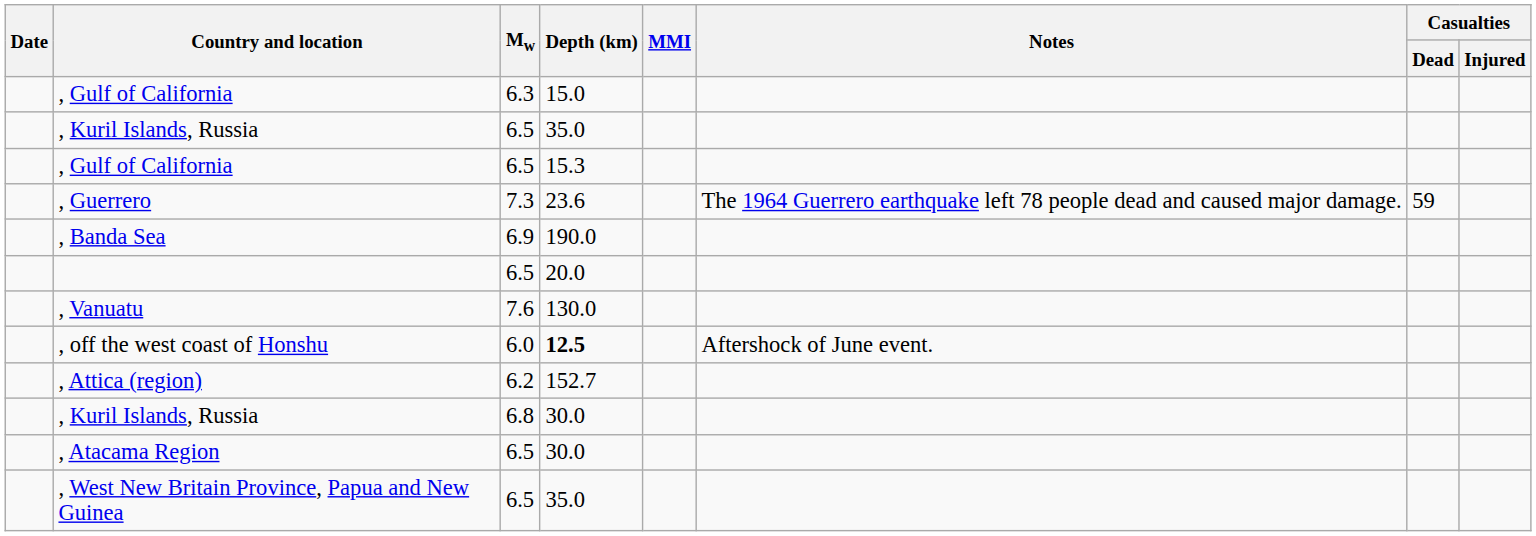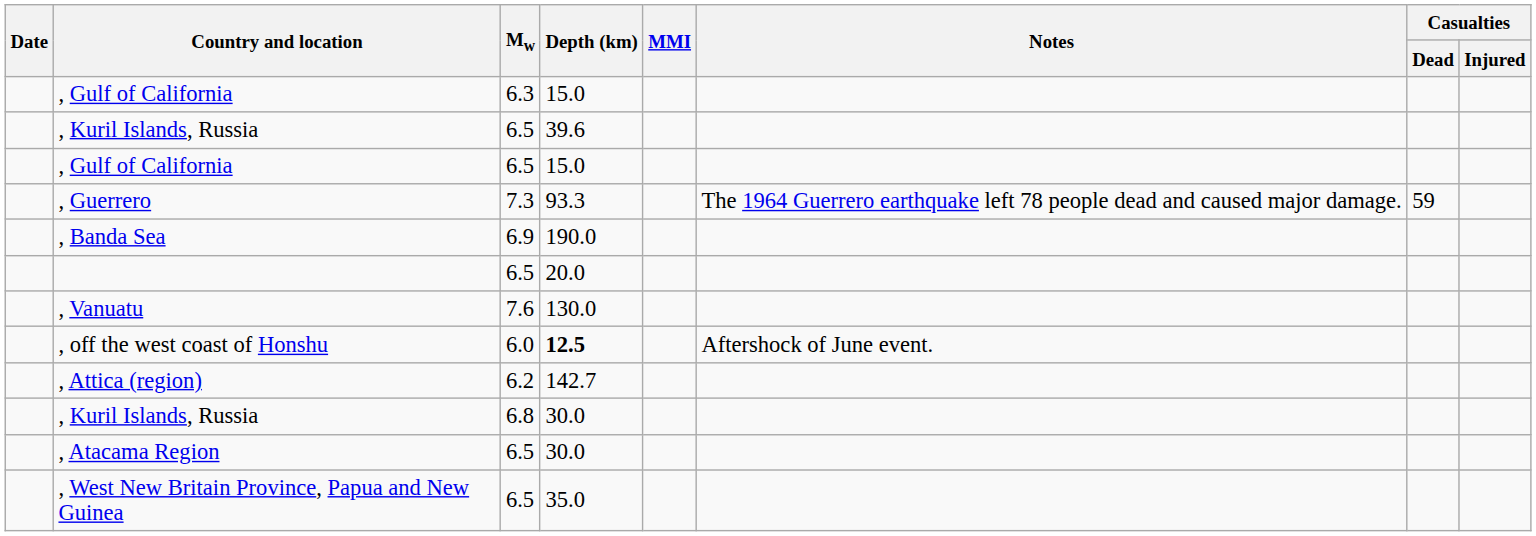, Kuril Islands, Russia / 6.5 | Depth (km): 35.0 -> 39.6
, Gulf of California / 6.5 | Depth (km): 15.3 -> 15.0
, Guerrero | Depth (km): 23.6 -> 93.3
, Attica (region) | Depth (km): 152.7 -> 142.7
